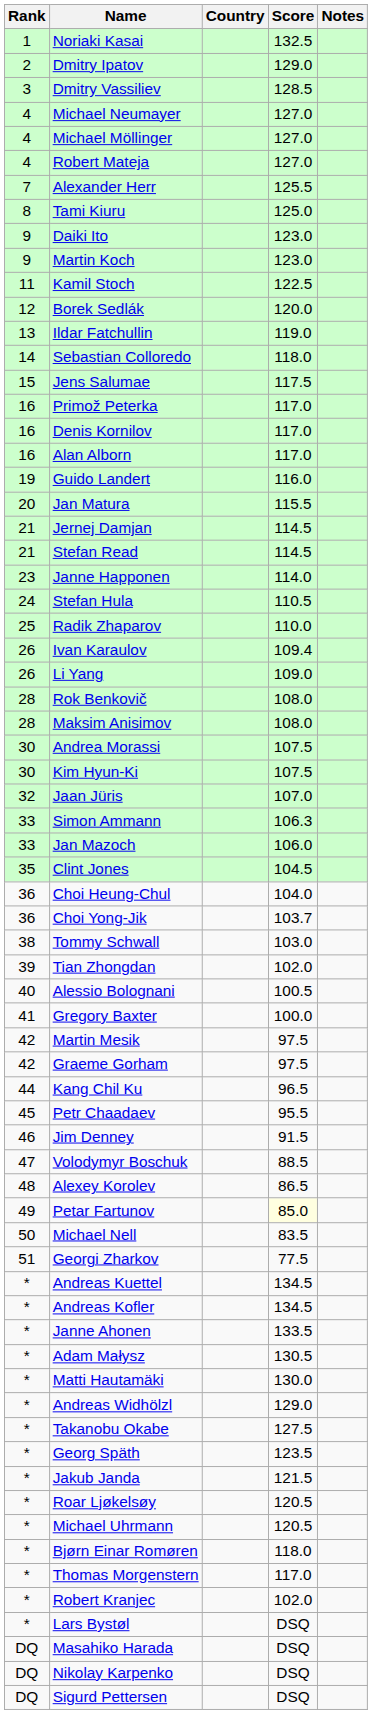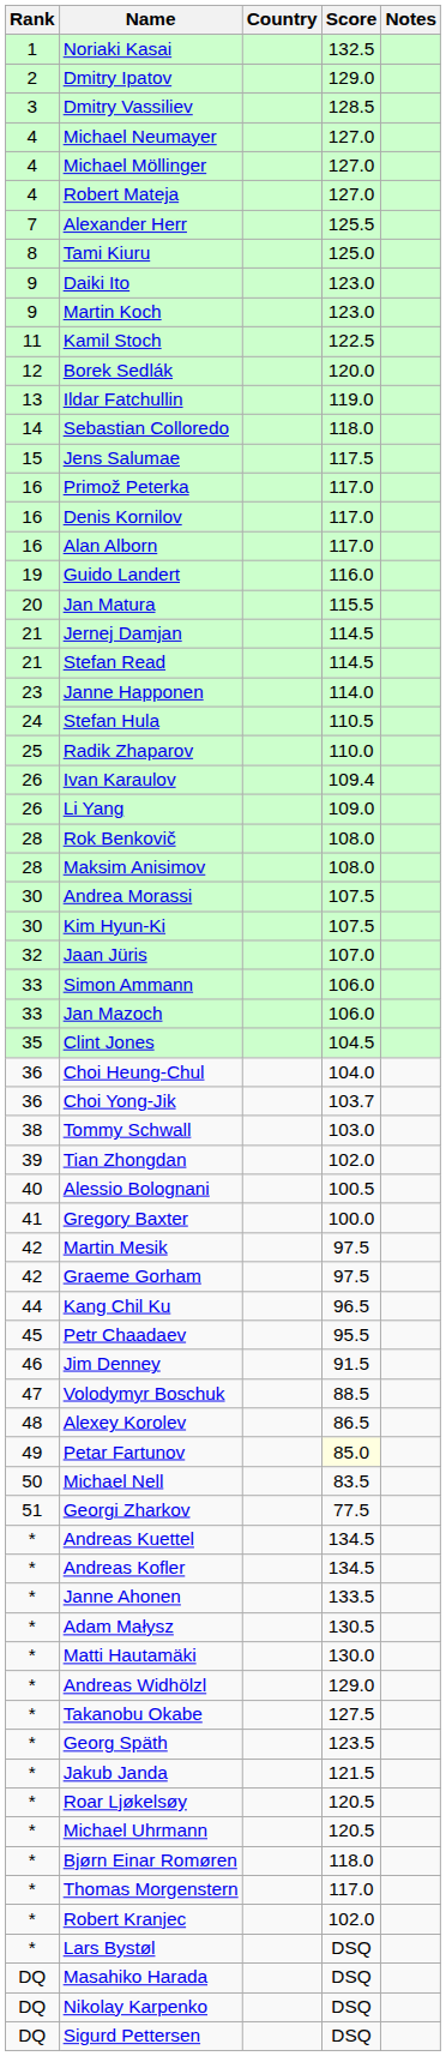Simon Ammann | Score: 106.3 -> 106.0
